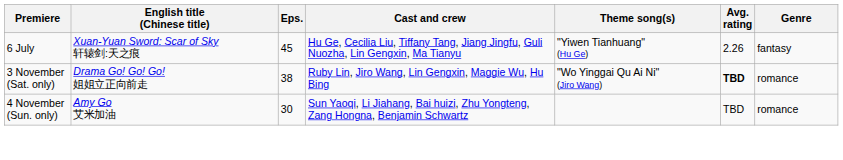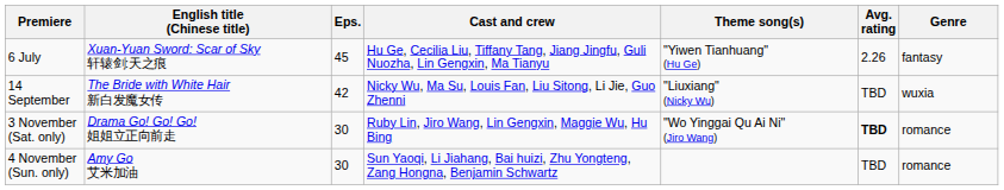+ row: 14 September | The Bride with White Hair 新白发魔女传 | 42 | Nicky Wu, Ma Su, Louis Fan, Liu Sitong, Li Jie, Guo Zhenni | "Liuxiang" (Nicky Wu) | TBD | wuxia
3 November (Sat. only) | Eps.: 38 -> 30
